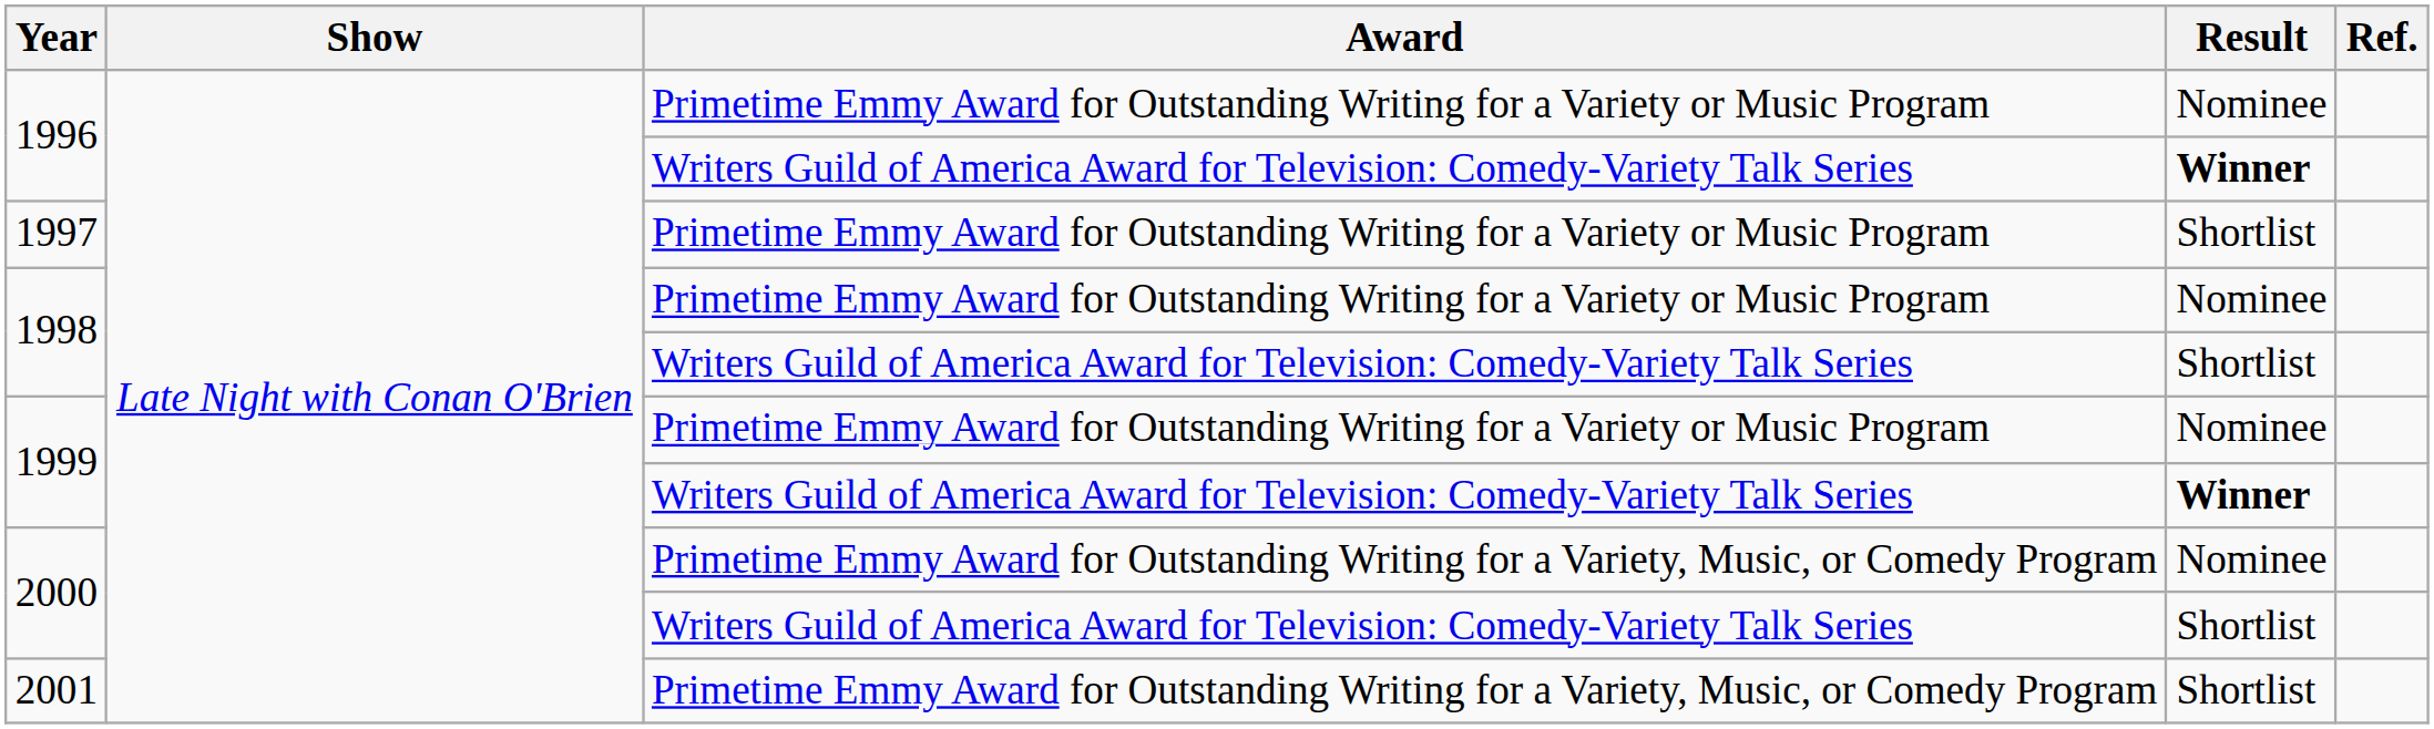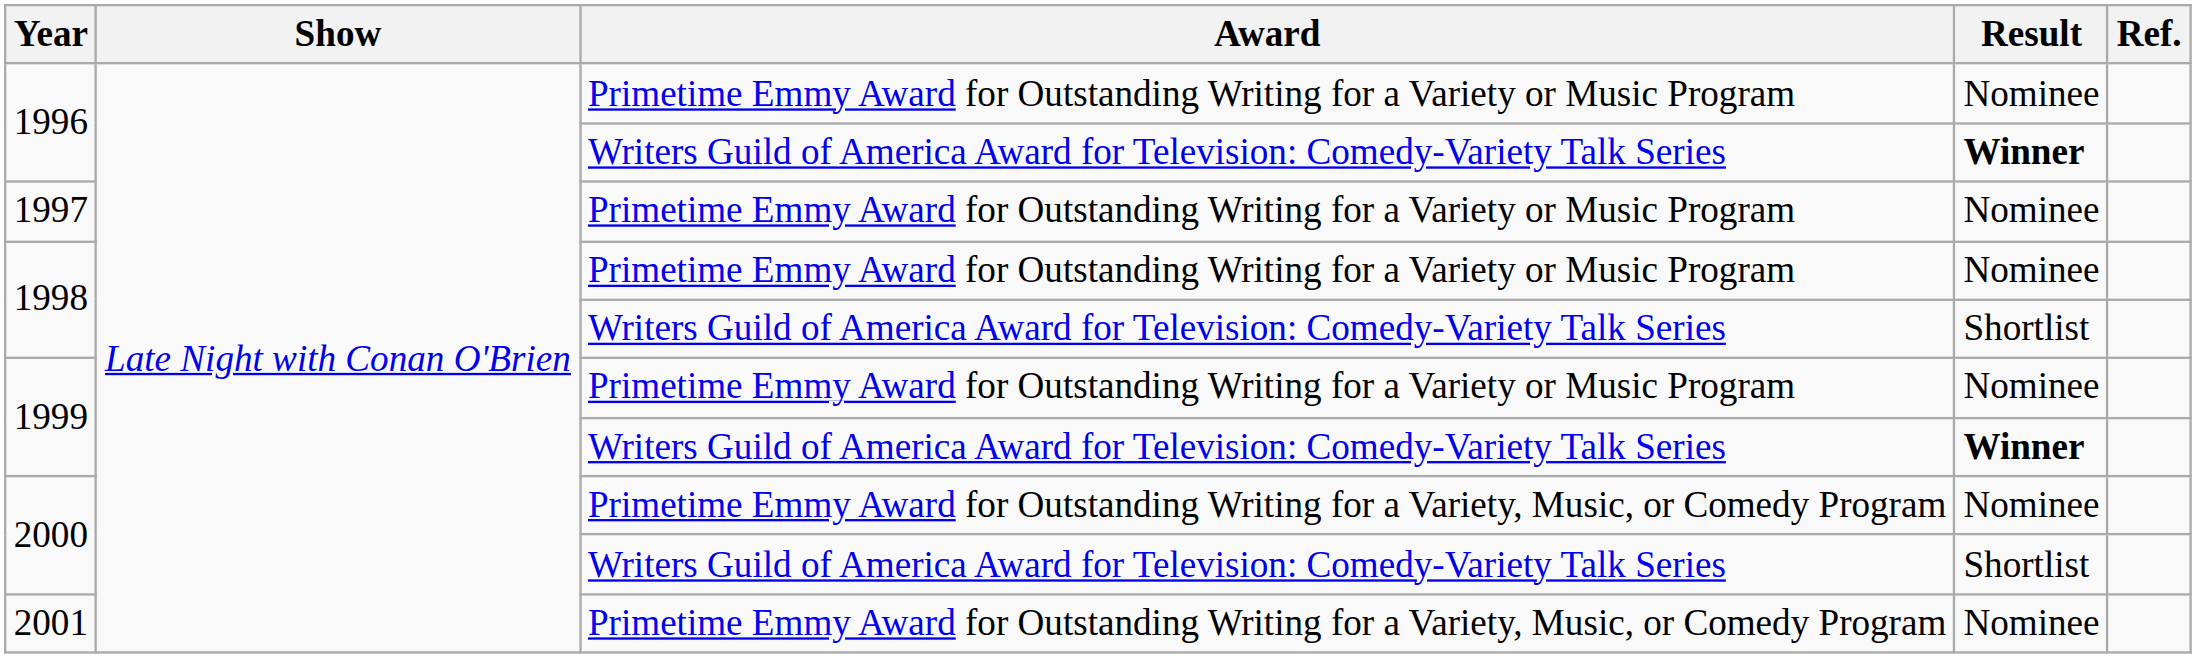1997 | Result: Shortlist -> Nominee
2001 | Result: Shortlist -> Nominee
